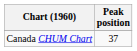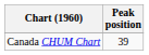Canada CHUM Chart | Peak position: 37 -> 39
